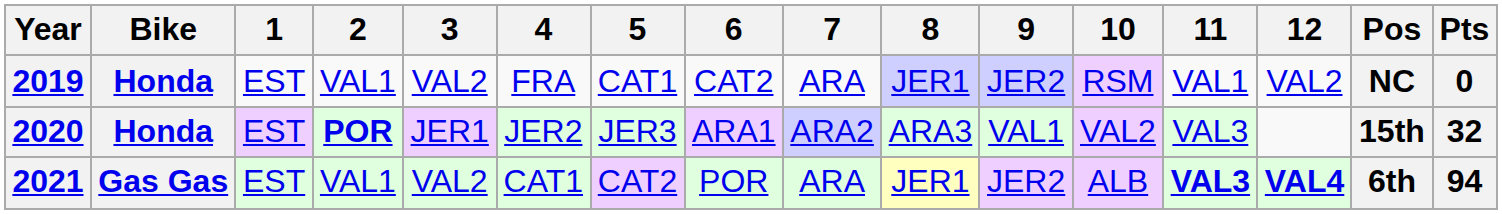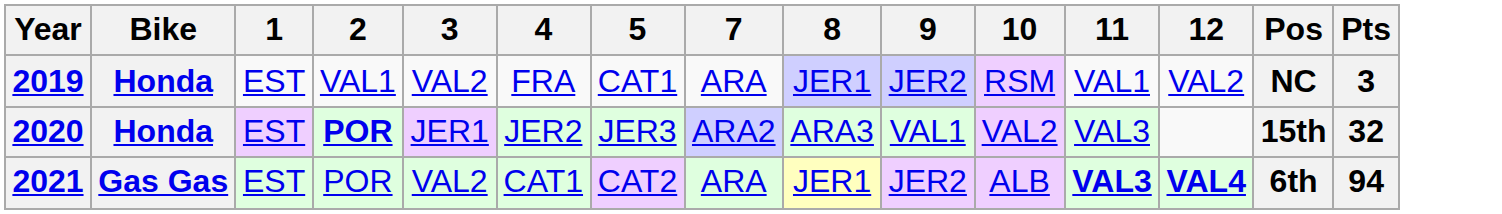- column: 6 | CAT2 | ARA1 | POR
2019 | Pts: 0 -> 3
2021 | 2: VAL1 -> POR
